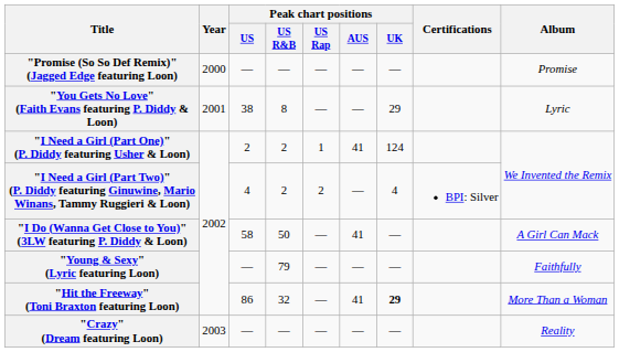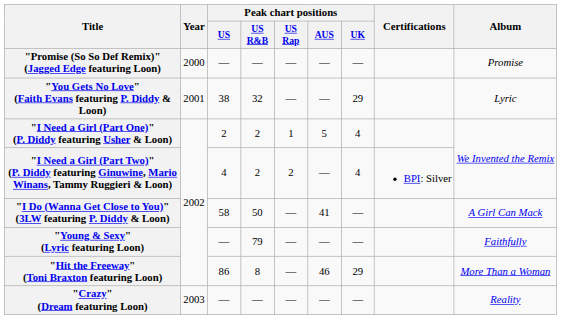"You Gets No Love" (Faith Evans featuring P. Diddy & Loon) | Peak chart positions / US R&B: 8 -> 32
"I Need a Girl (Part One)" (P. Diddy featuring Usher & Loon) | Peak chart positions / AUS: 41 -> 5
"I Need a Girl (Part One)" (P. Diddy featuring Usher & Loon) | Peak chart positions / UK: 124 -> 4
"Hit the Freeway" (Toni Braxton featuring Loon) | Peak chart positions / US R&B: 32 -> 8
"Hit the Freeway" (Toni Braxton featuring Loon) | Peak chart positions / AUS: 41 -> 46
"Hit the Freeway" (Toni Braxton featuring Loon) | Peak chart positions / UK: bold -> normal
